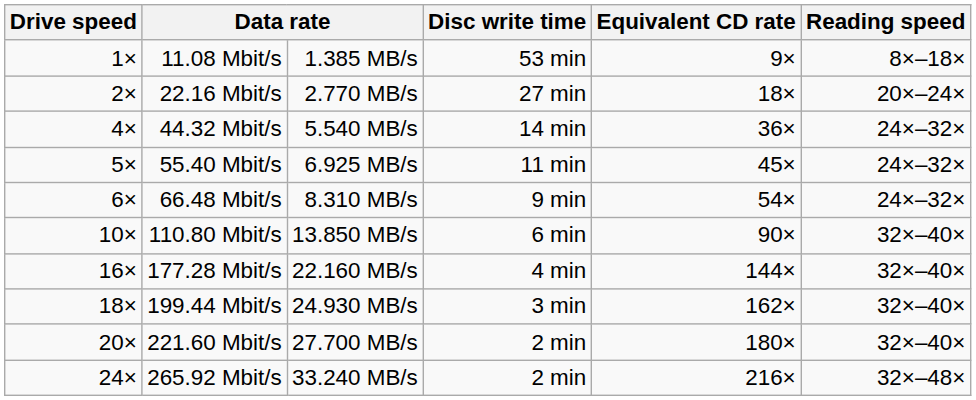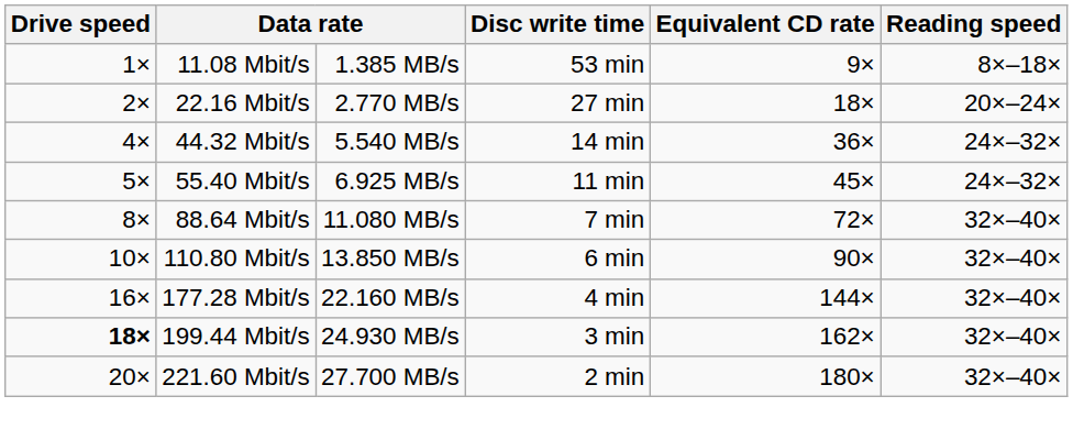- row: 6× | 66.48 Mbit/s | 8.310 MB/s | 9 min | 54× | 24×–32×
+ row: 8× | 88.64 Mbit/s | 11.080 MB/s | 7 min | 72× | 32×–40×
199.44 Mbit/s | Drive speed: normal -> bold
- row: 24× | 265.92 Mbit/s | 33.240 MB/s | 2 min | 216× | 32×–48×
